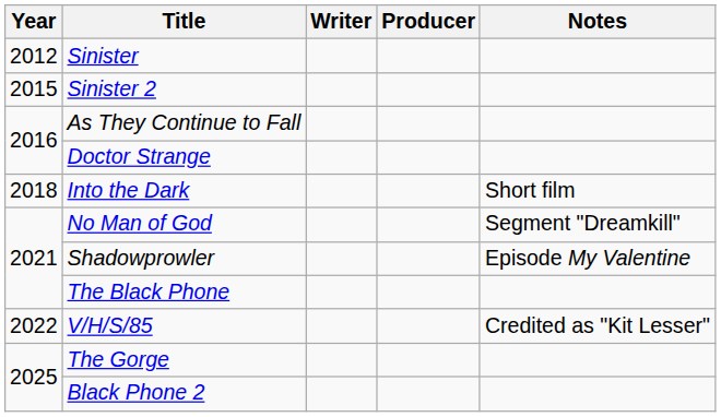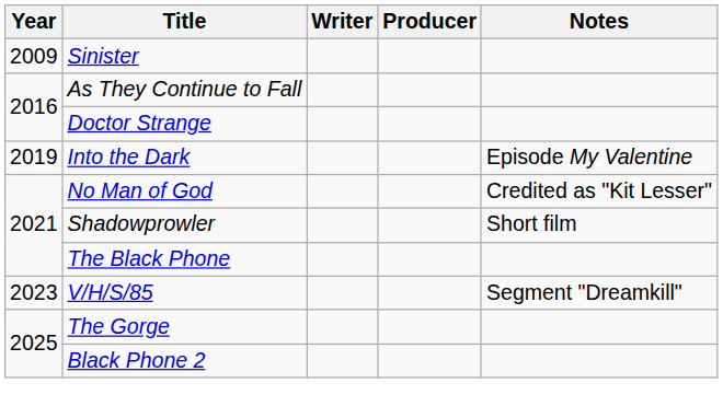Sinister | Year: 2012 -> 2009
- row: 2015 | Sinister 2
Into the Dark | Year: 2018 -> 2019
Into the Dark | Notes: Short film -> Episode My Valentine
No Man of God | Notes: Segment "Dreamkill" -> Credited as "Kit Lesser"
Shadowprowler | Notes: Episode My Valentine -> Short film
V/H/S/85 | Year: 2022 -> 2023
V/H/S/85 | Notes: Credited as "Kit Lesser" -> Segment "Dreamkill"
